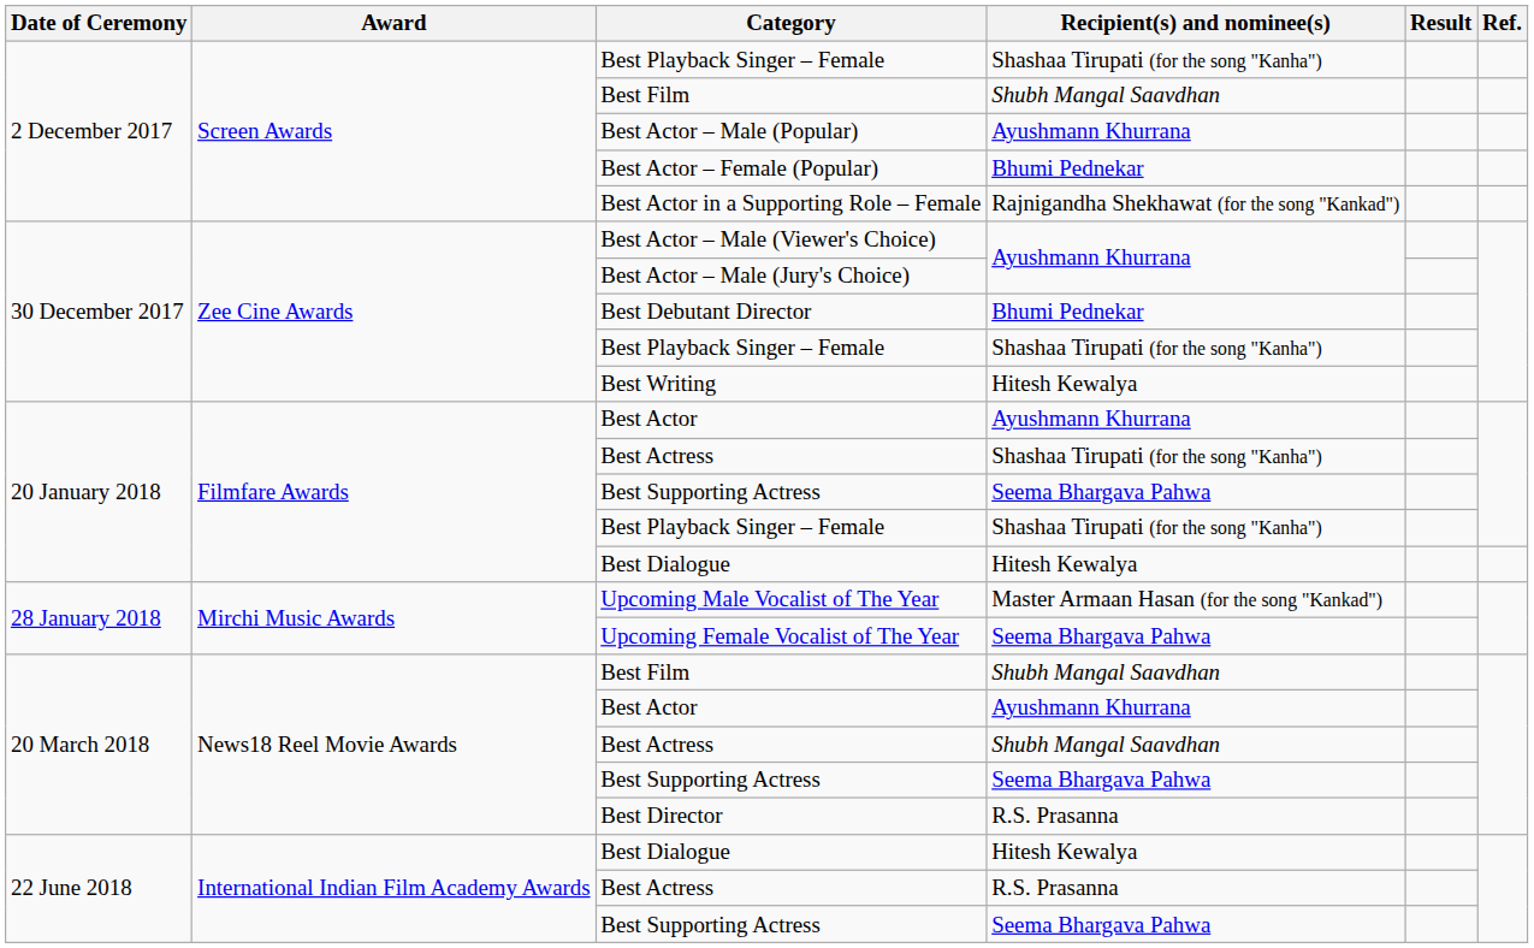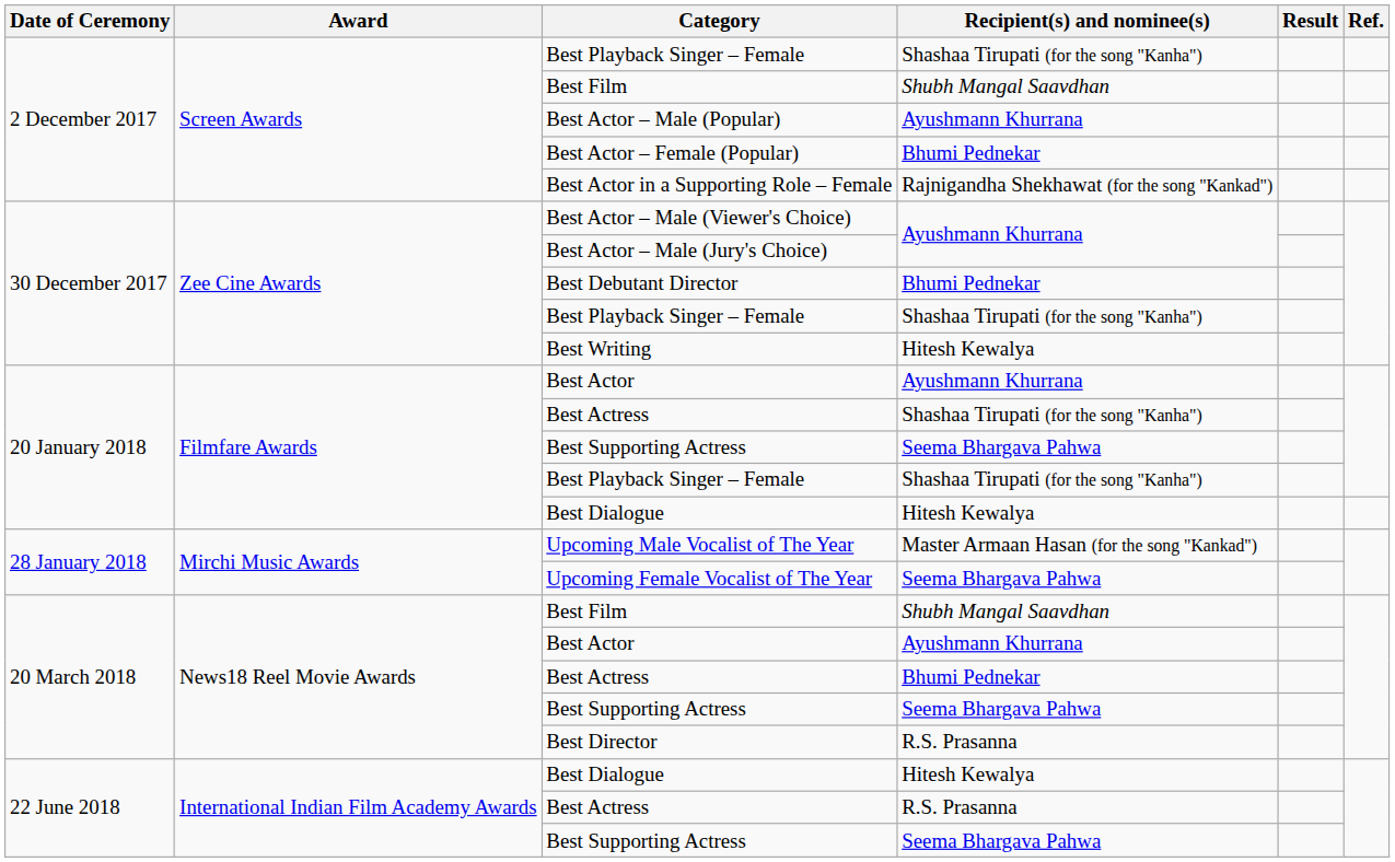20 March 2018 / Best Actress | Recipient(s) and nominee(s): Shubh Mangal Saavdhan -> Bhumi Pednekar
